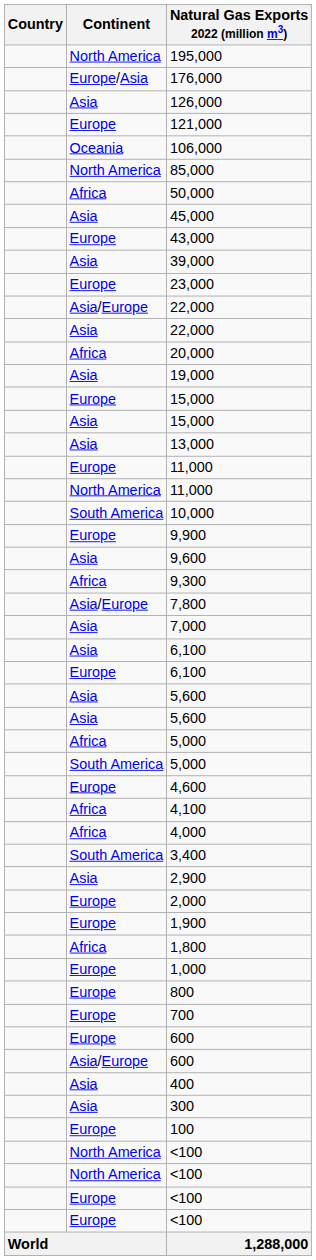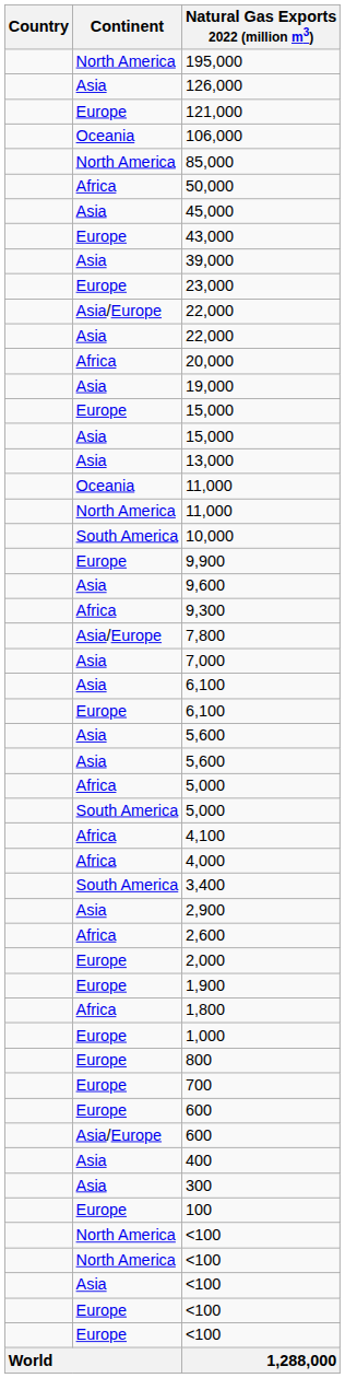- row: Europe/Asia | 176,000
- row: Europe | 11,000
+ row: Oceania | 11,000
- row: Europe | 4,600
+ row: Africa | 2,600
+ row: Asia | <100
